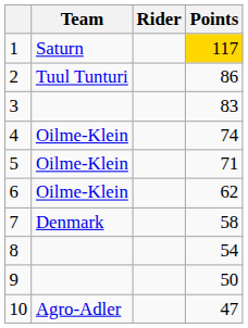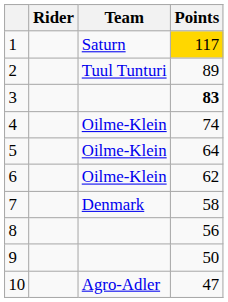columns swapped: Rider <-> Team
2 | Points: 86 -> 89
3 | Points: normal -> bold
5 | Points: 71 -> 64
8 | Points: 54 -> 56
